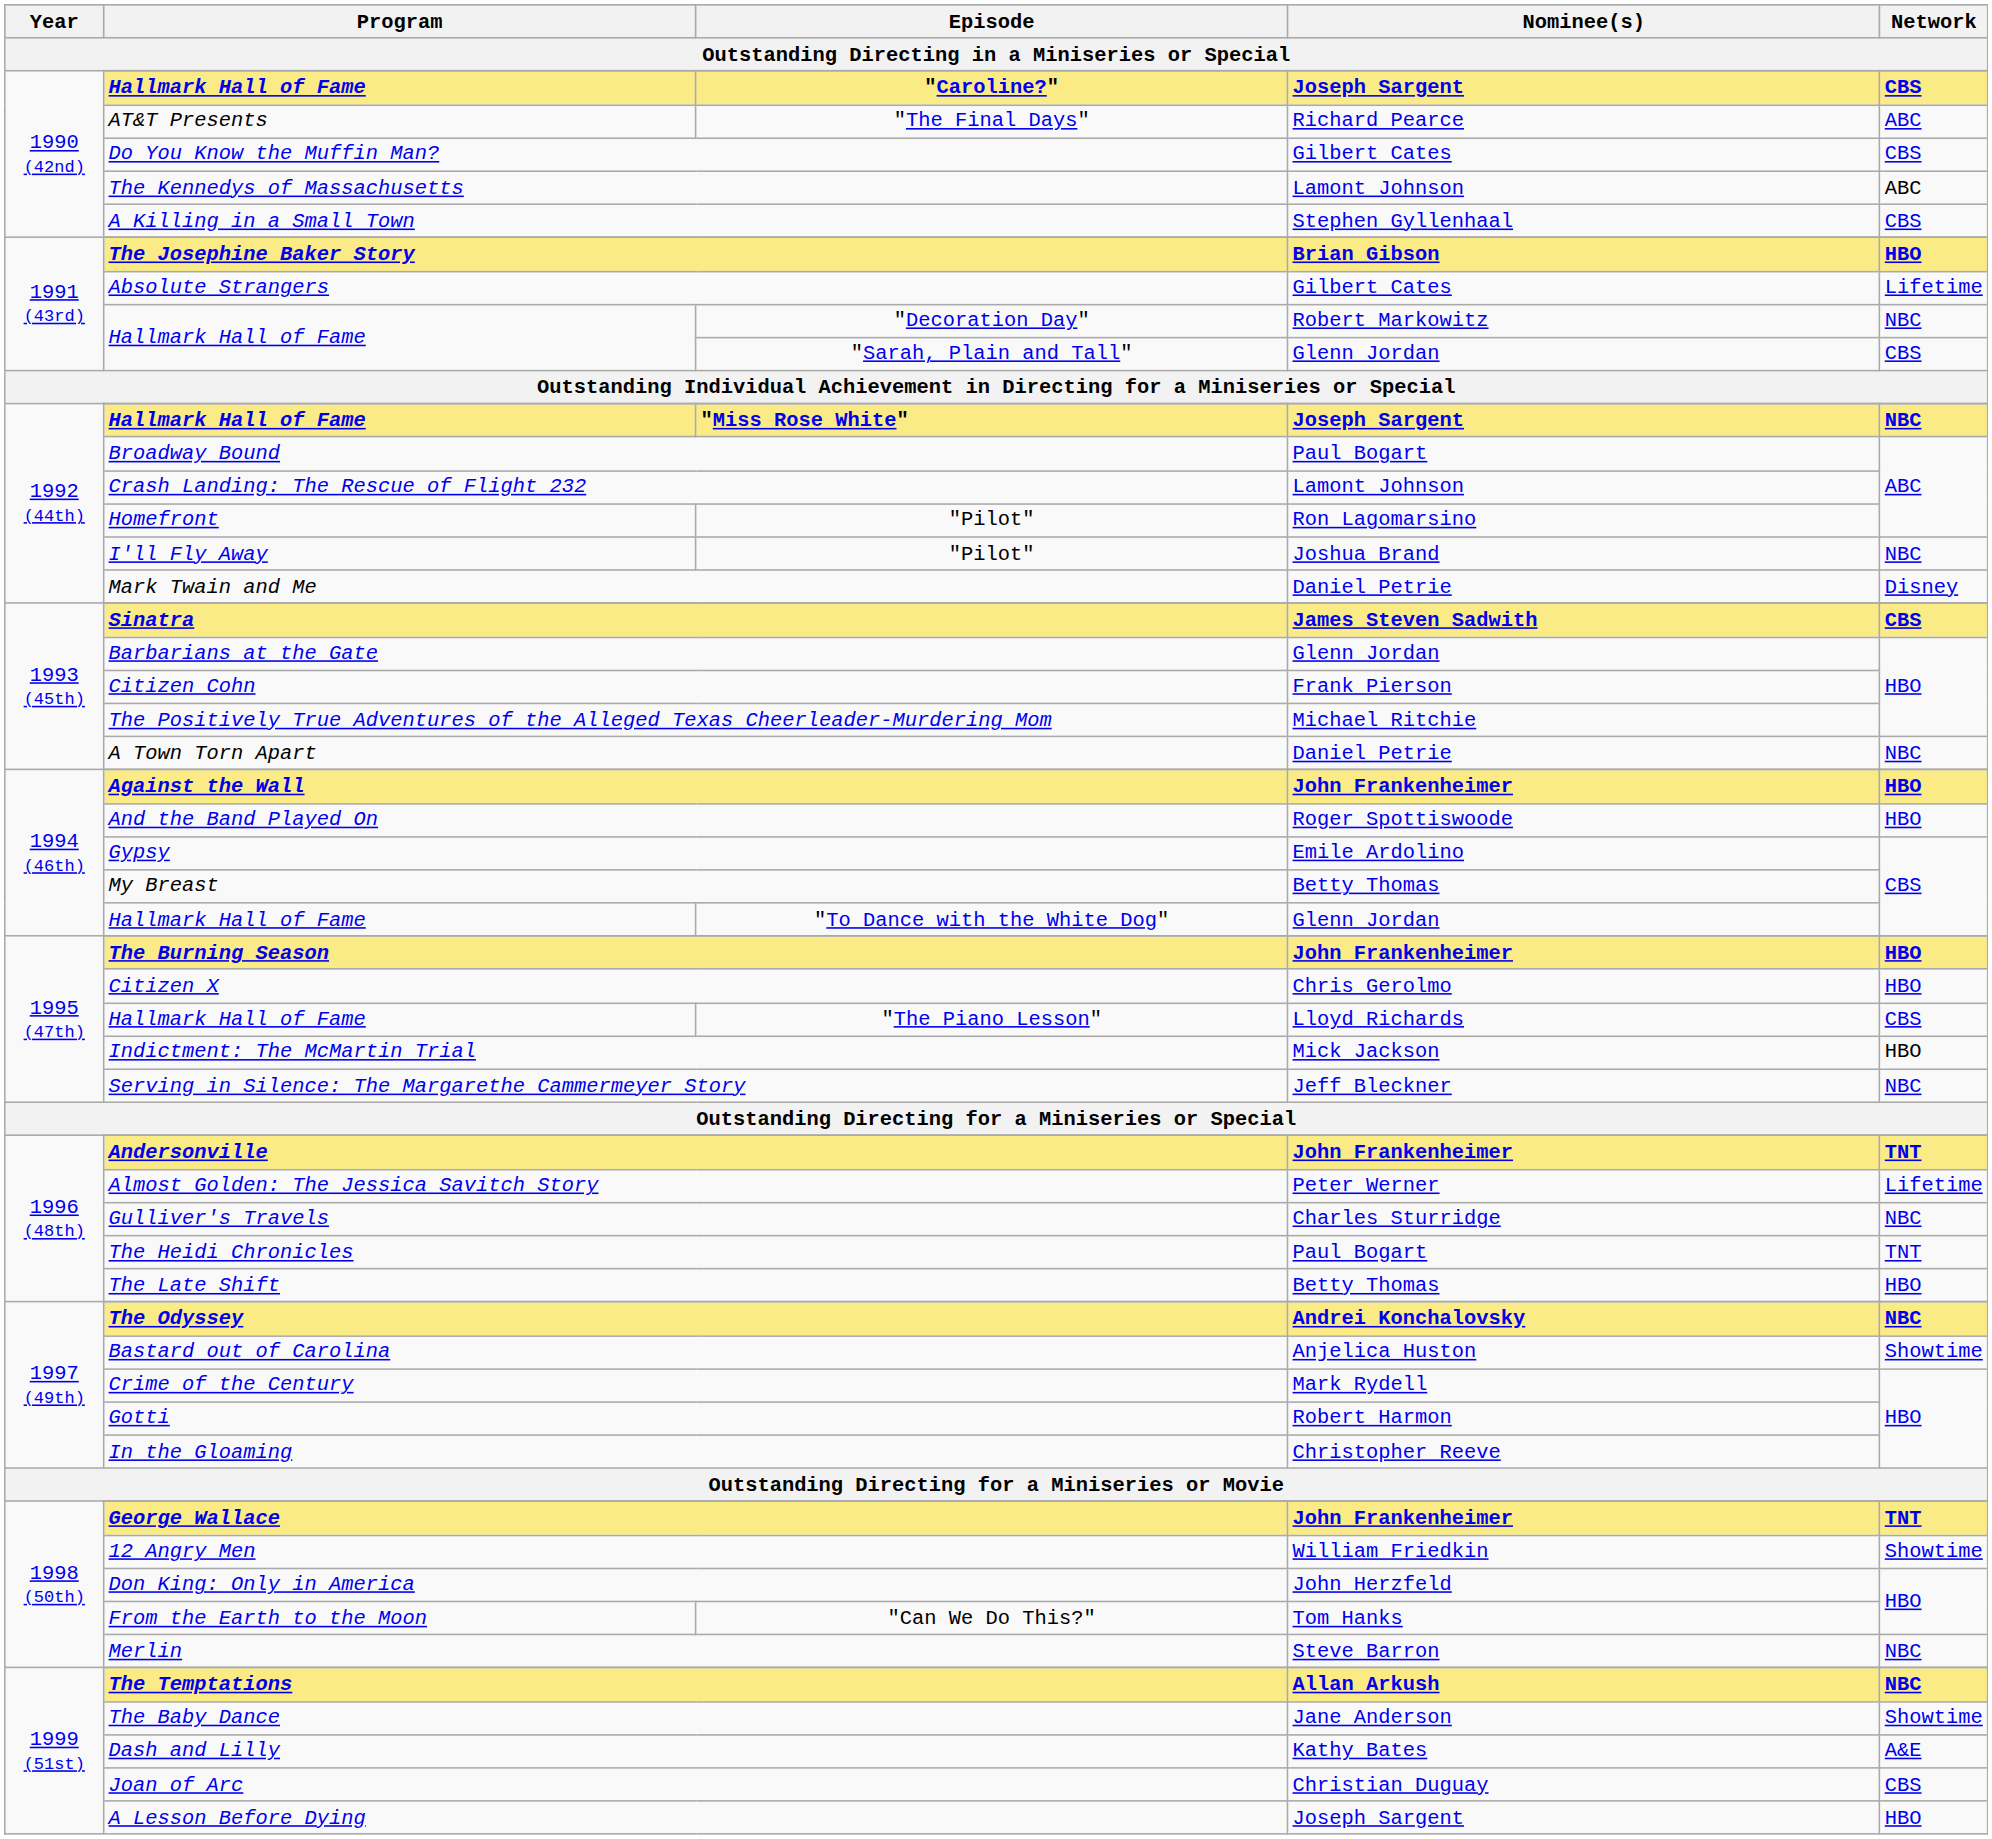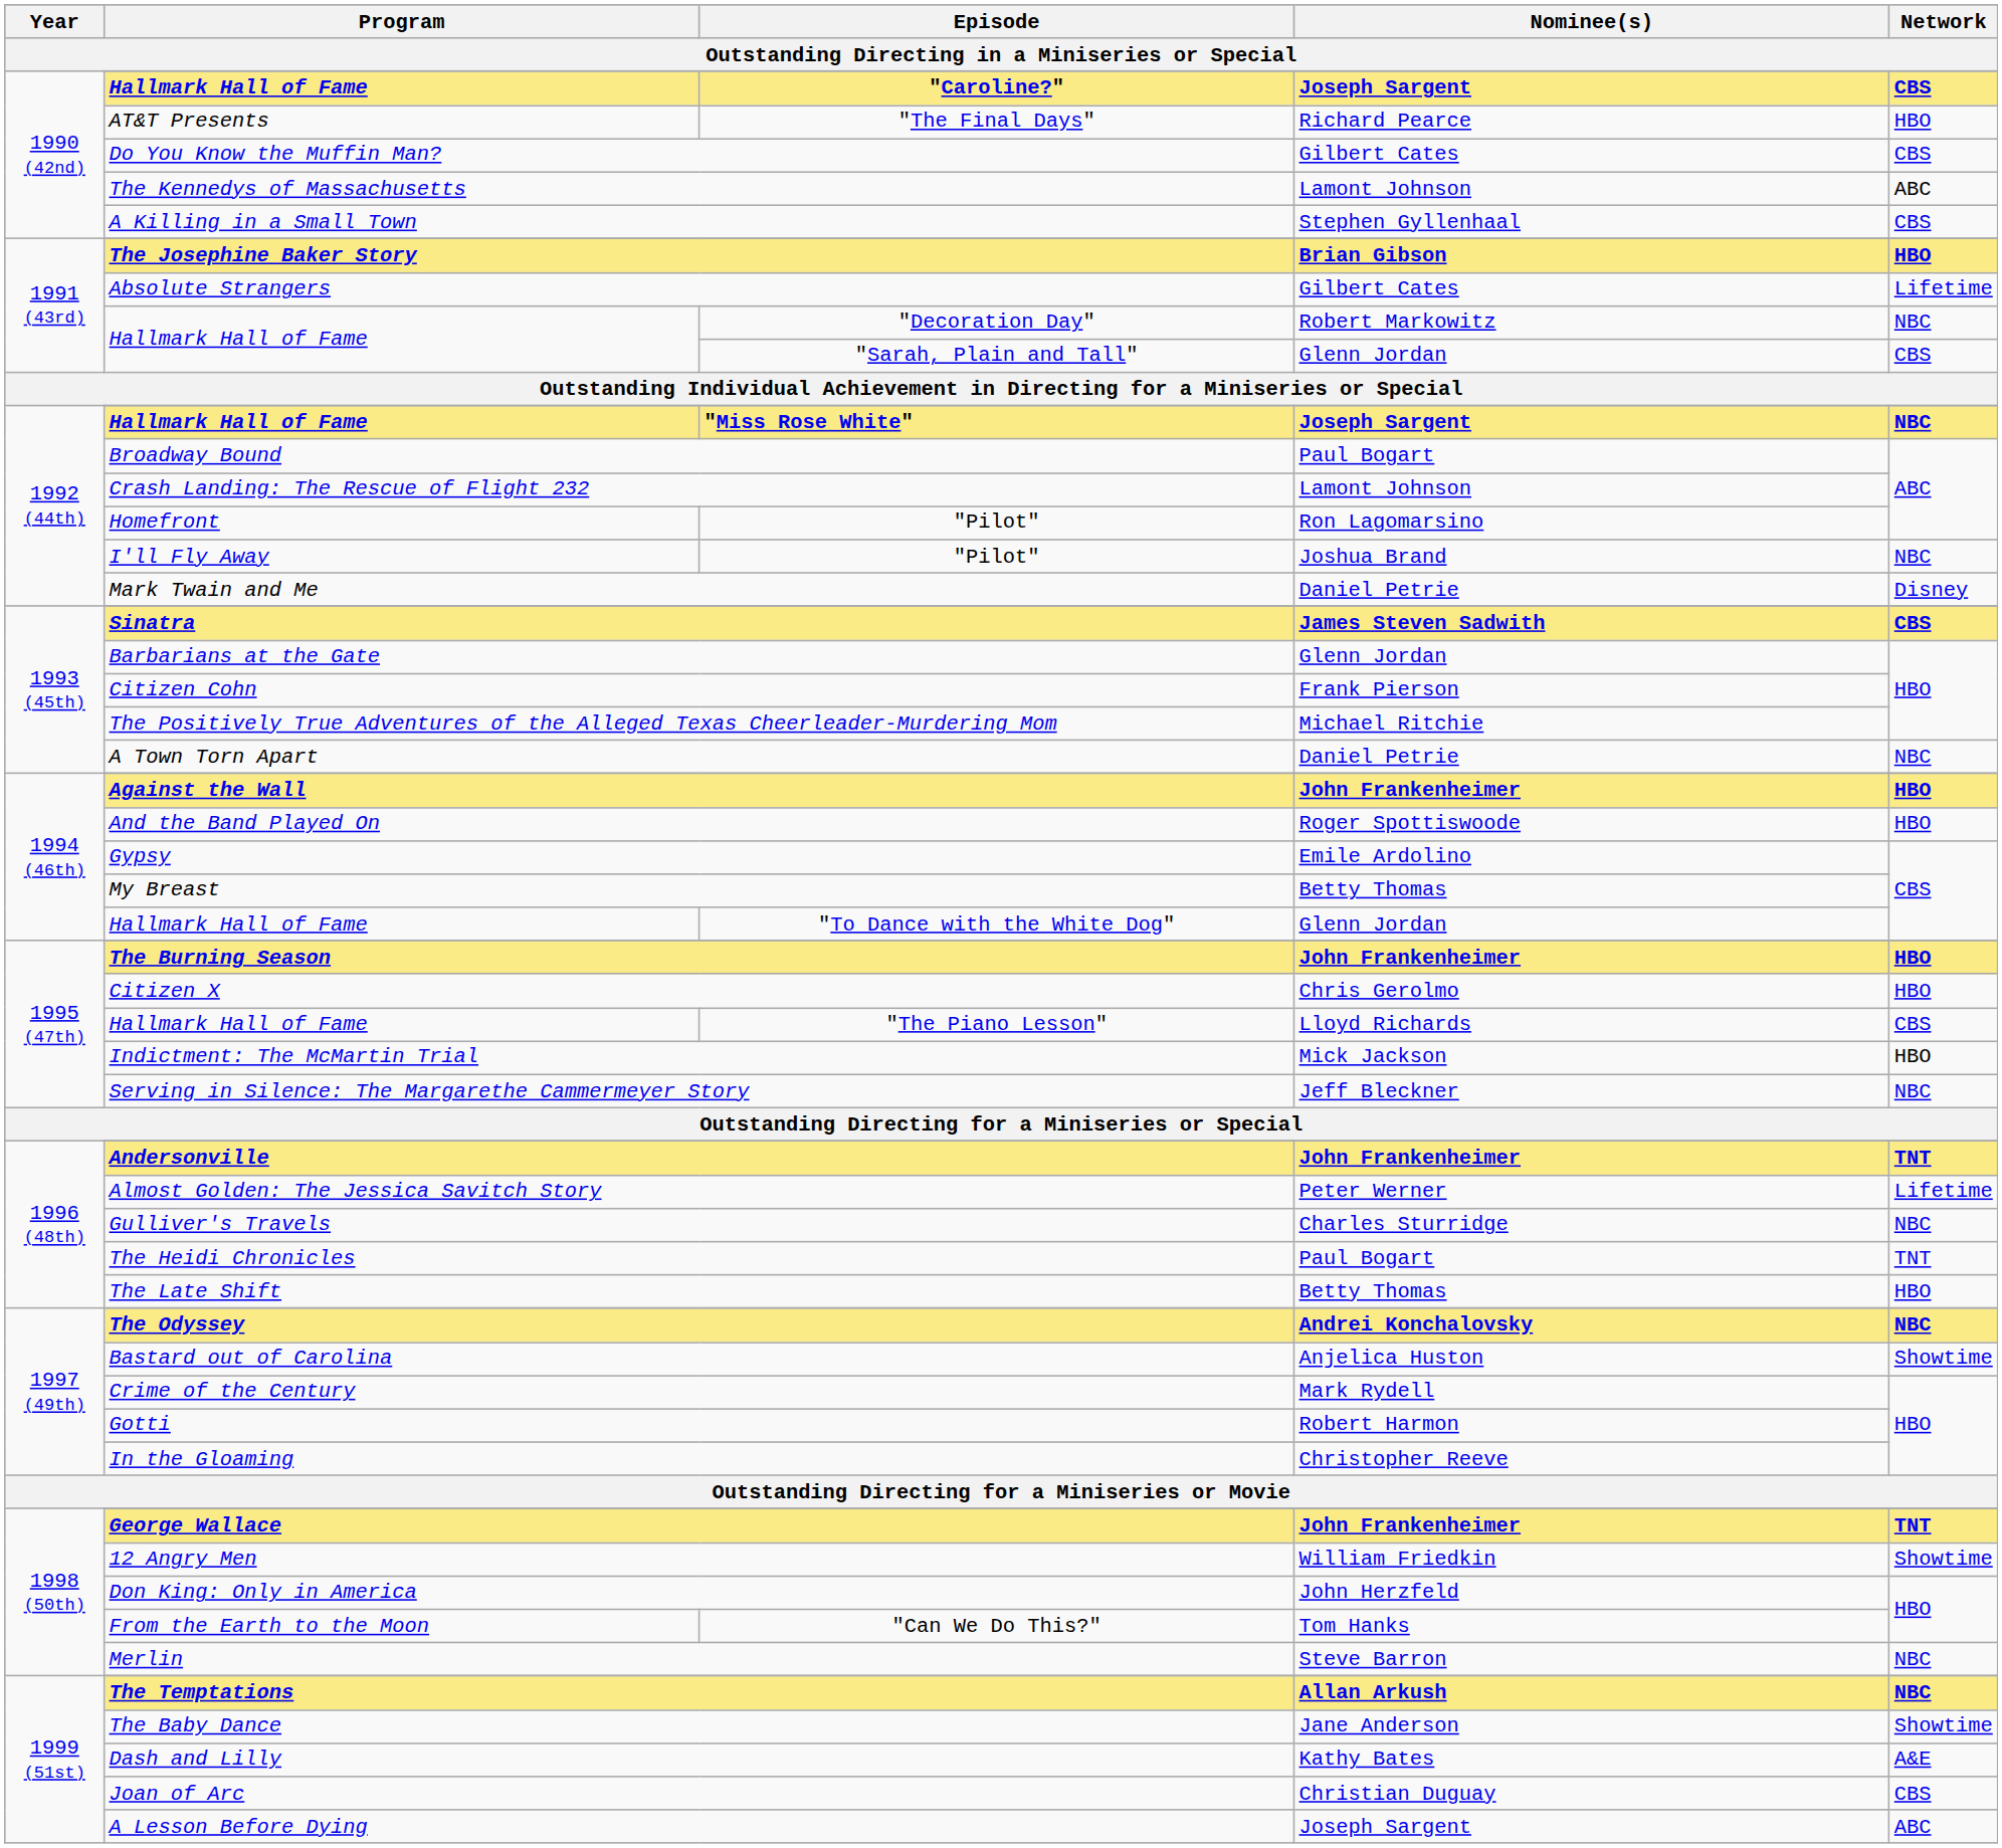"The Final Days" | Network: ABC -> HBO
A Lesson Before Dying | Network: HBO -> ABC
